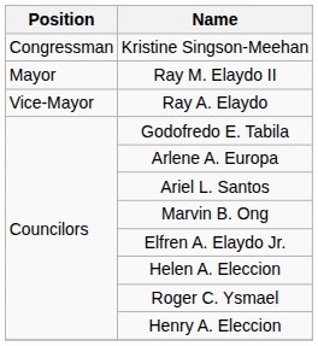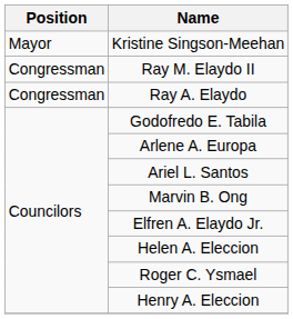Kristine Singson-Meehan | Position: Congressman -> Mayor
Ray M. Elaydo II | Position: Mayor -> Congressman
Ray A. Elaydo | Position: Vice-Mayor -> Congressman
